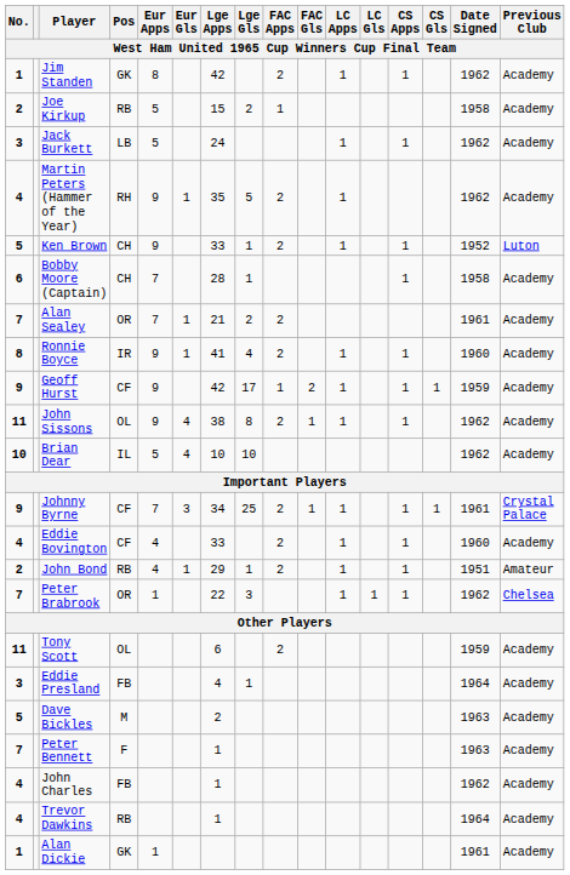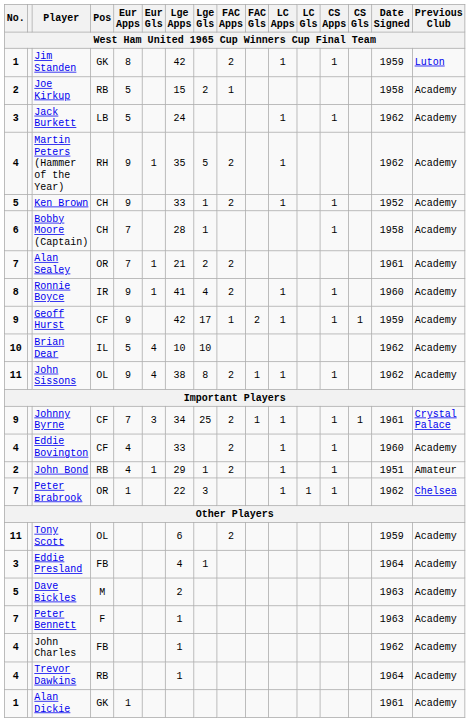Jim Standen | Date Signed: 1962 -> 1959
Jim Standen | Previous Club: Academy -> Luton
Ken Brown | Previous Club: Luton -> Academy
rows swapped: Brian Dear <-> John Sissons
